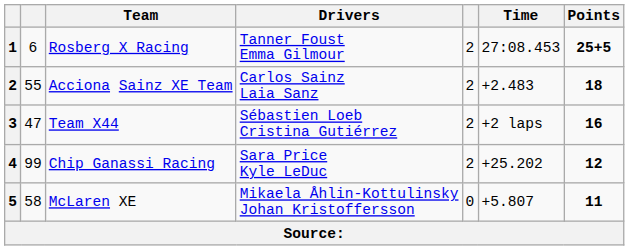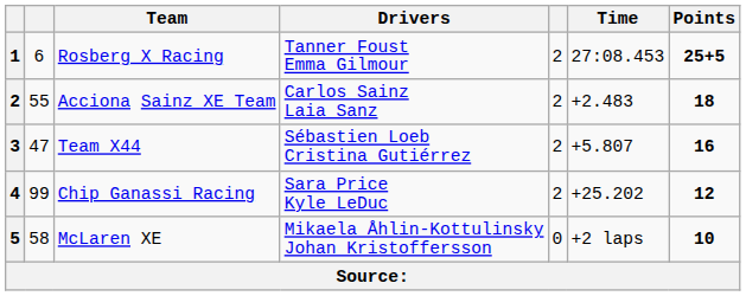Team X44 | Time: +2 laps -> +5.807
McLaren XE | Time: +5.807 -> +2 laps
McLaren XE | Points: 11 -> 10
